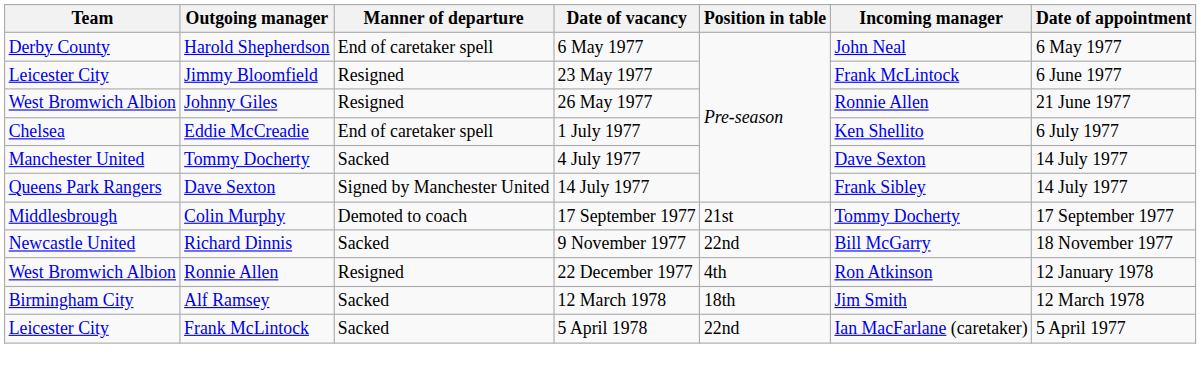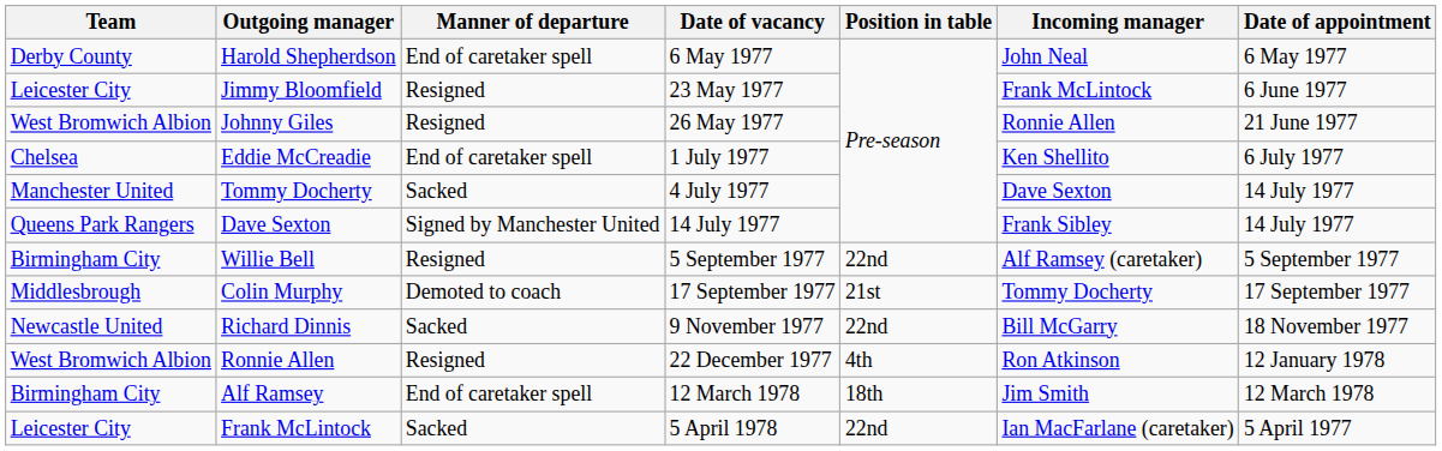+ row: Birmingham City | Willie Bell | Resigned | 5 September 1977 | 22nd | Alf Ramsey (caretaker) | 5 September 1977
Alf Ramsey | Manner of departure: Sacked -> End of caretaker spell
